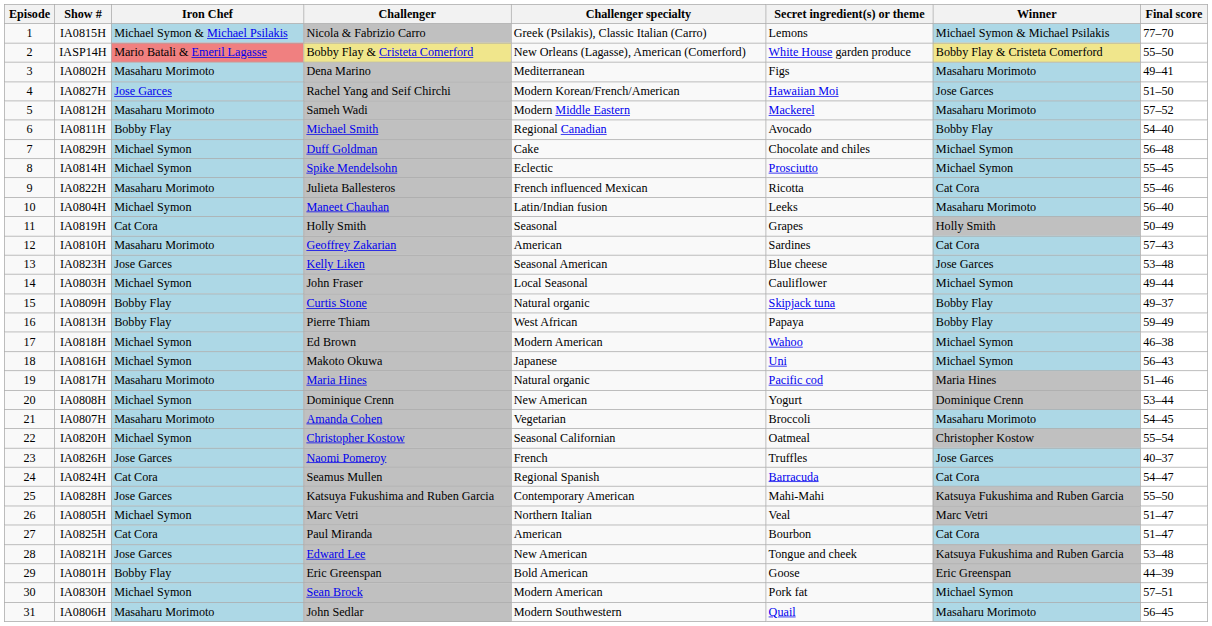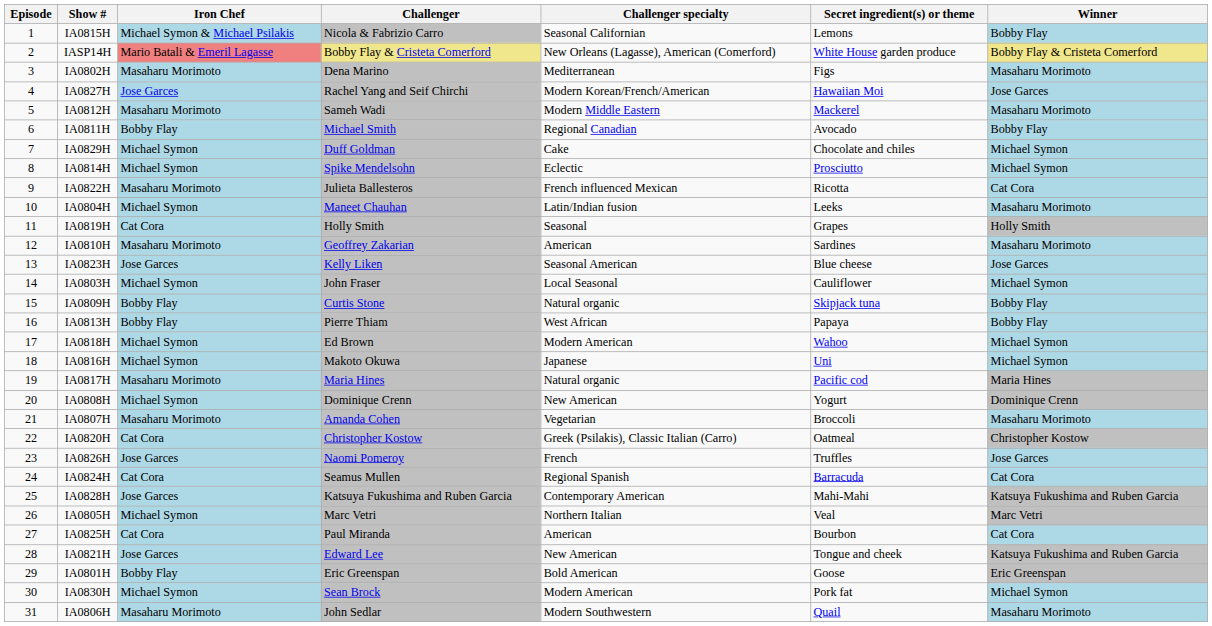- column: Final score | 77–70 | 55–50 | 49–41 | 51–50 | 57–52 | 54–40 | 56–48 | 55–45 | 55–46 | 56–40 | 50–49 | 57–43 | 53–48 | 49–44 | 49–37 | 59–49 | 46–38 | 56–43 | 51–46 | 53–44 | 54–45 | 55–54 | 40–37 | 54–47 | 55–50 | 51–47 | 51–47 | 53–48 | 44–39 | 57–51 | 56–45
IA0815H | Challenger specialty: Greek (Psilakis), Classic Italian (Carro) -> Seasonal Californian
IA0815H | Winner: Michael Symon & Michael Psilakis -> Bobby Flay
IA0810H | Winner: Cat Cora -> Masaharu Morimoto
IA0820H | Iron Chef: Michael Symon -> Cat Cora
IA0820H | Challenger specialty: Seasonal Californian -> Greek (Psilakis), Classic Italian (Carro)
